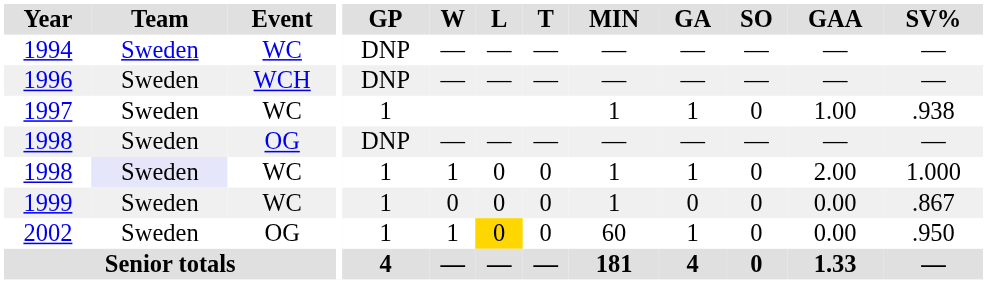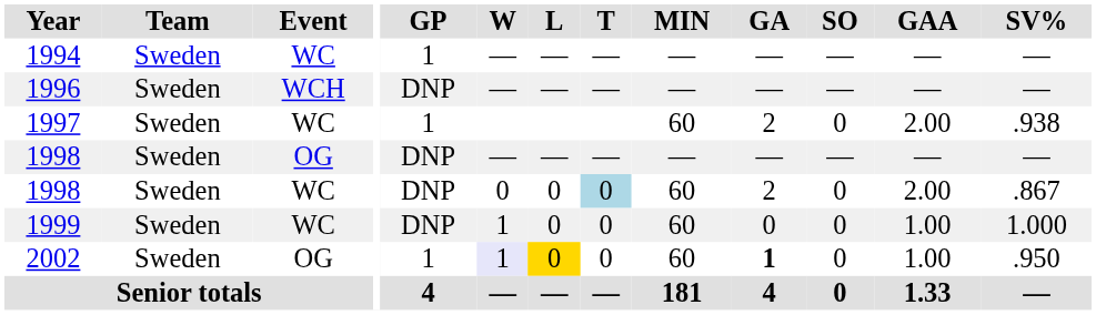1994 | GP: DNP -> 1
1997 | MIN: 1 -> 60
1997 | GA: 1 -> 2
1997 | GAA: 1.00 -> 2.00
1998 / WC | Team: lavender background -> no background
1998 / WC | GP: 1 -> DNP
1998 / WC | W: 1 -> 0
1998 / WC | T: no background -> lightblue background
1998 / WC | MIN: 1 -> 60
1998 / WC | GA: 1 -> 2
1998 / WC | SV%: 1.000 -> .867
1999 | GP: 1 -> DNP
1999 | W: 0 -> 1
1999 | MIN: 1 -> 60
1999 | GAA: 0.00 -> 1.00
1999 | SV%: .867 -> 1.000
2002 | W: no background -> lavender background
2002 | GA: normal -> bold
2002 | GAA: 0.00 -> 1.00
